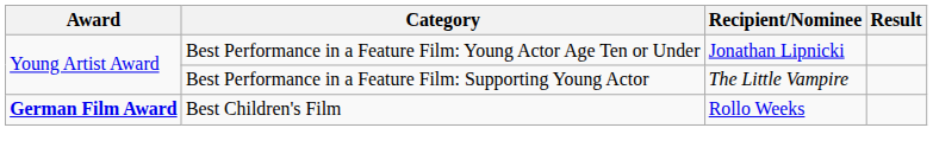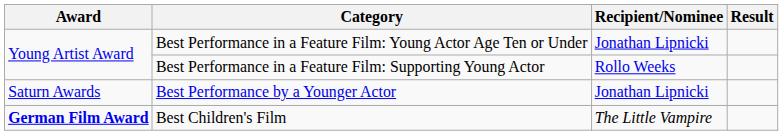Best Performance in a Feature Film: Supporting Young Actor | Recipient/Nominee: The Little Vampire -> Rollo Weeks
+ row: Saturn Awards | Best Performance by a Younger Actor | Jonathan Lipnicki
Best Children's Film | Recipient/Nominee: Rollo Weeks -> The Little Vampire
